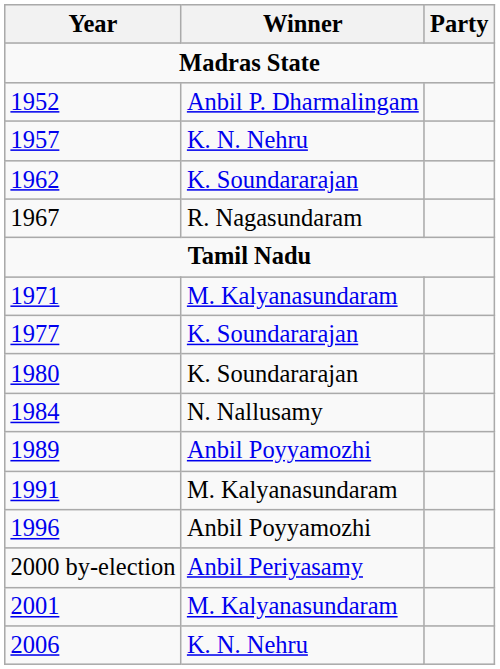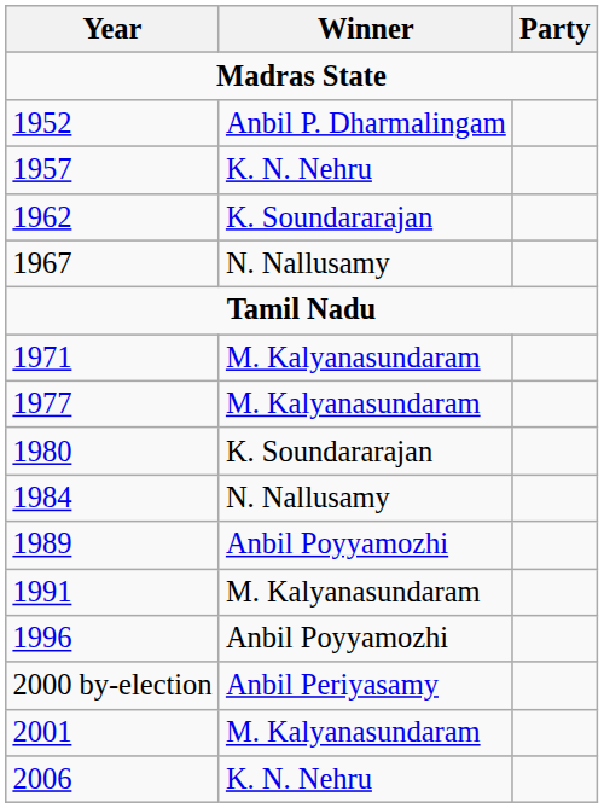1967 | Winner: R. Nagasundaram -> N. Nallusamy
1977 | Winner: K. Soundararajan -> M. Kalyanasundaram
